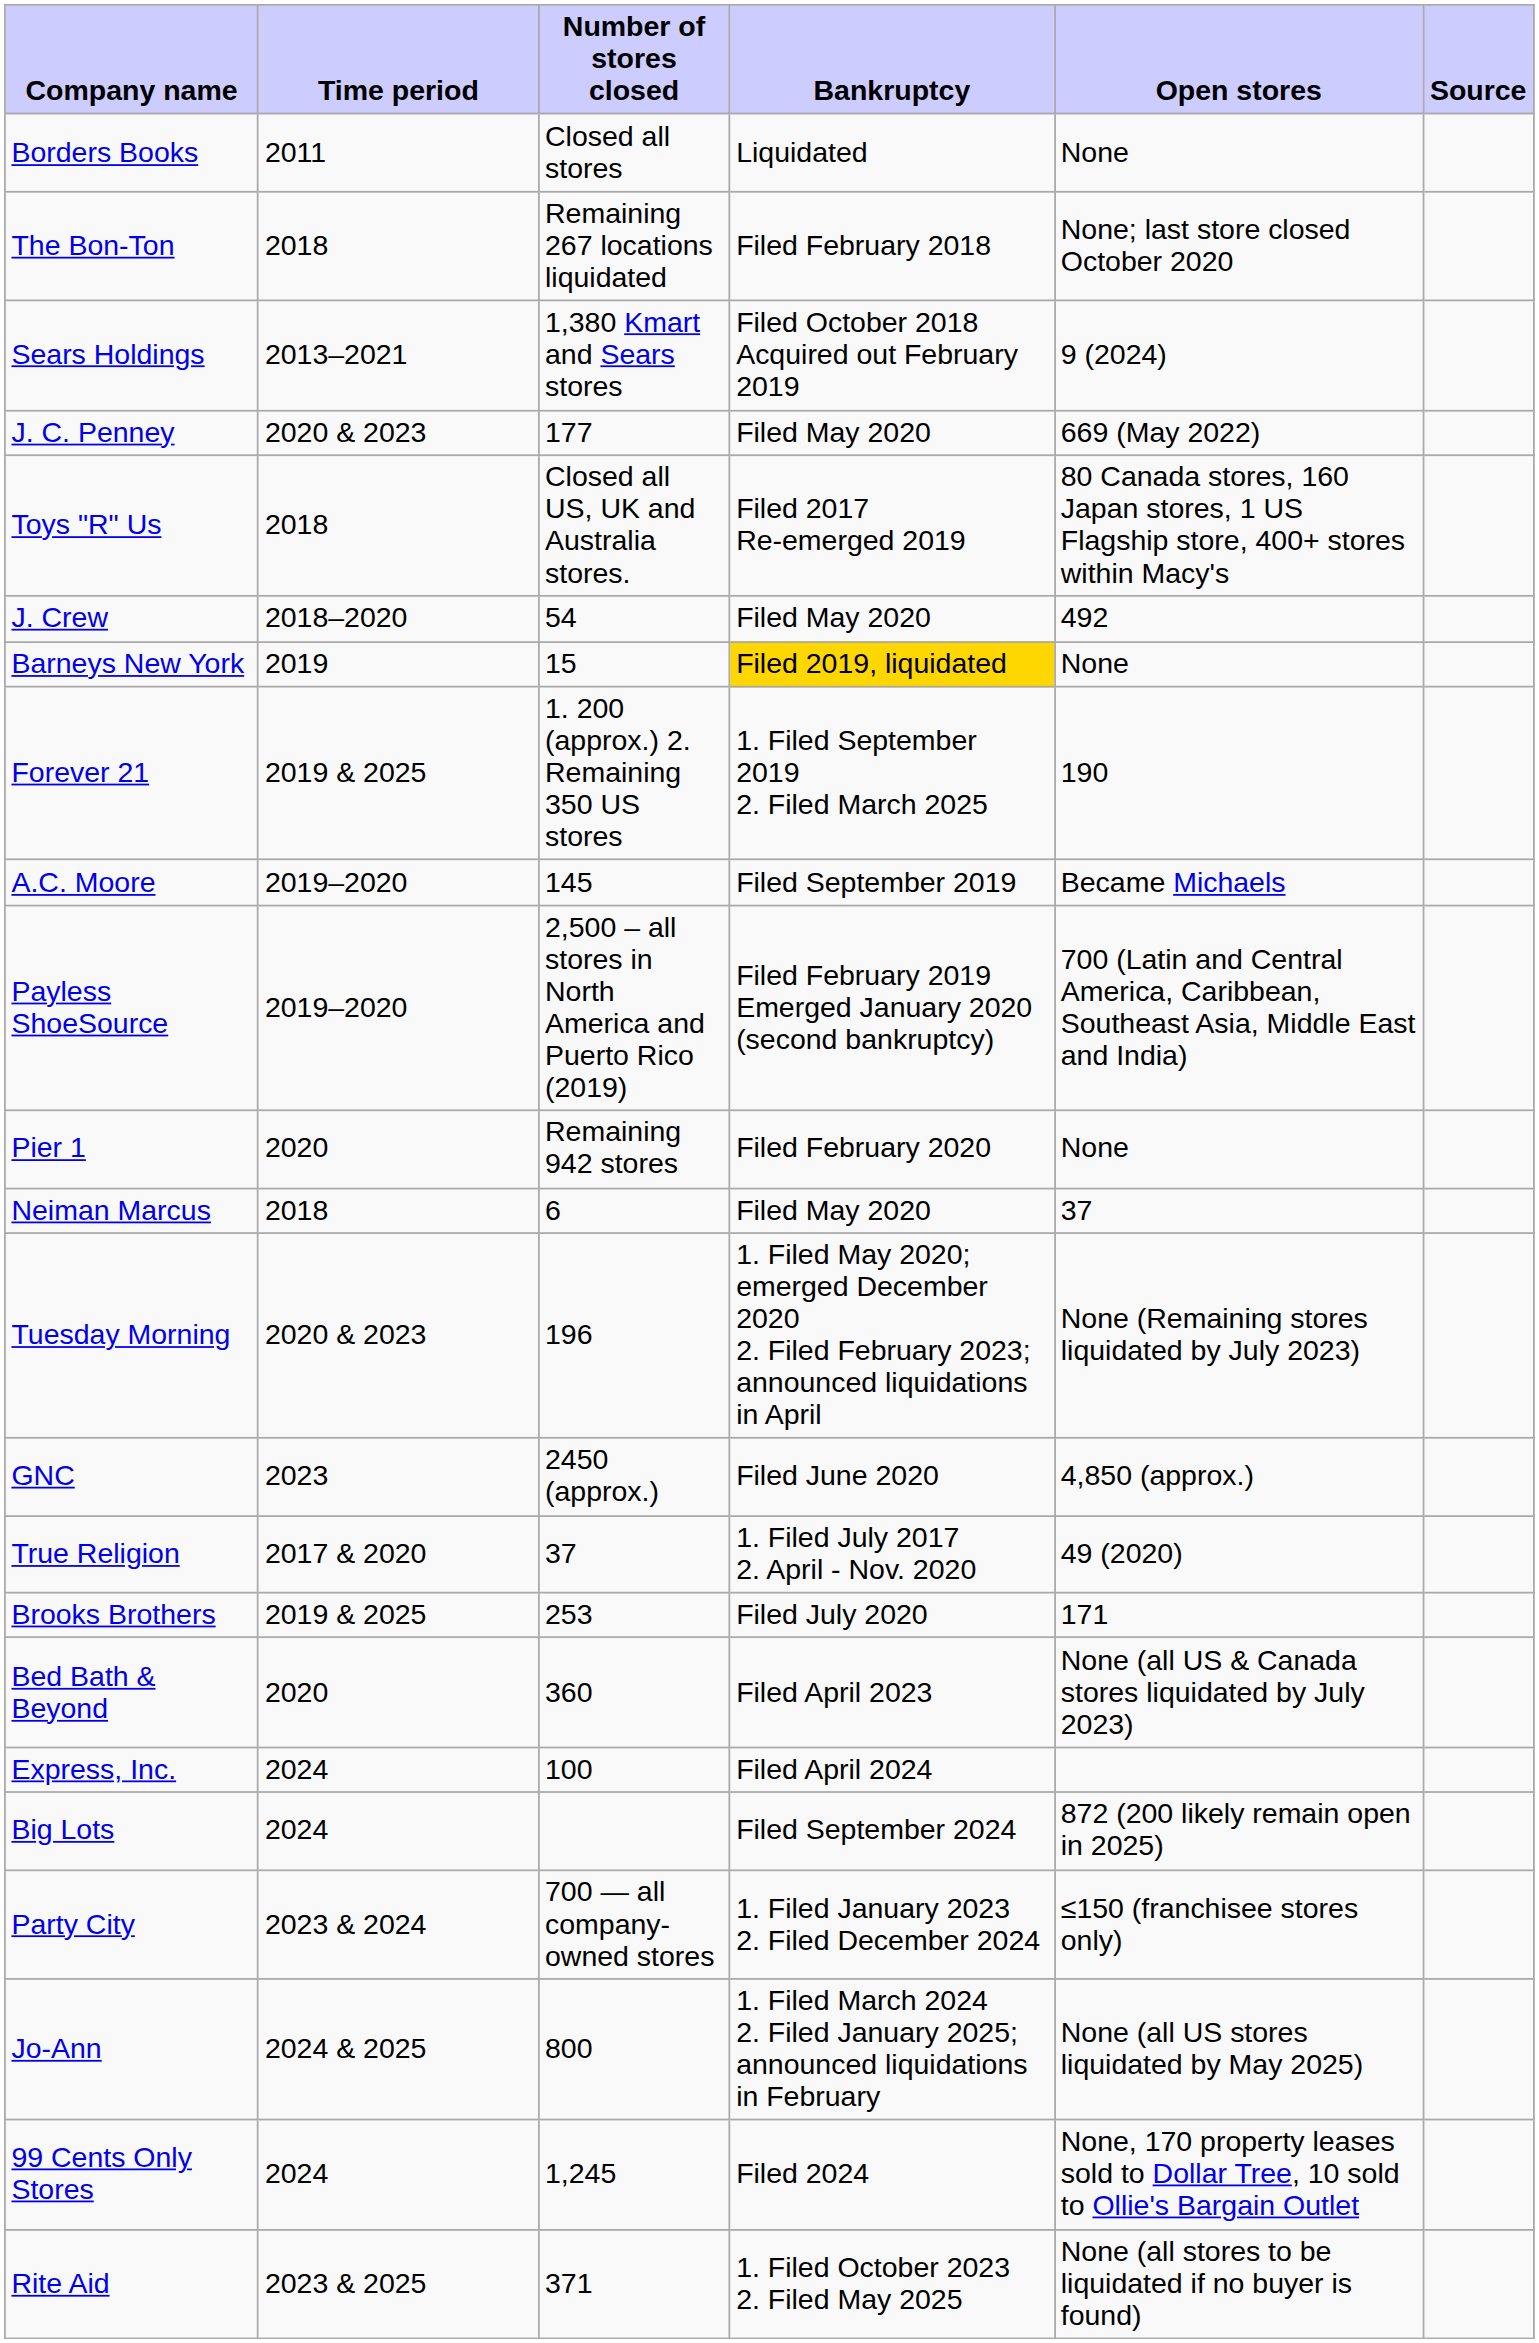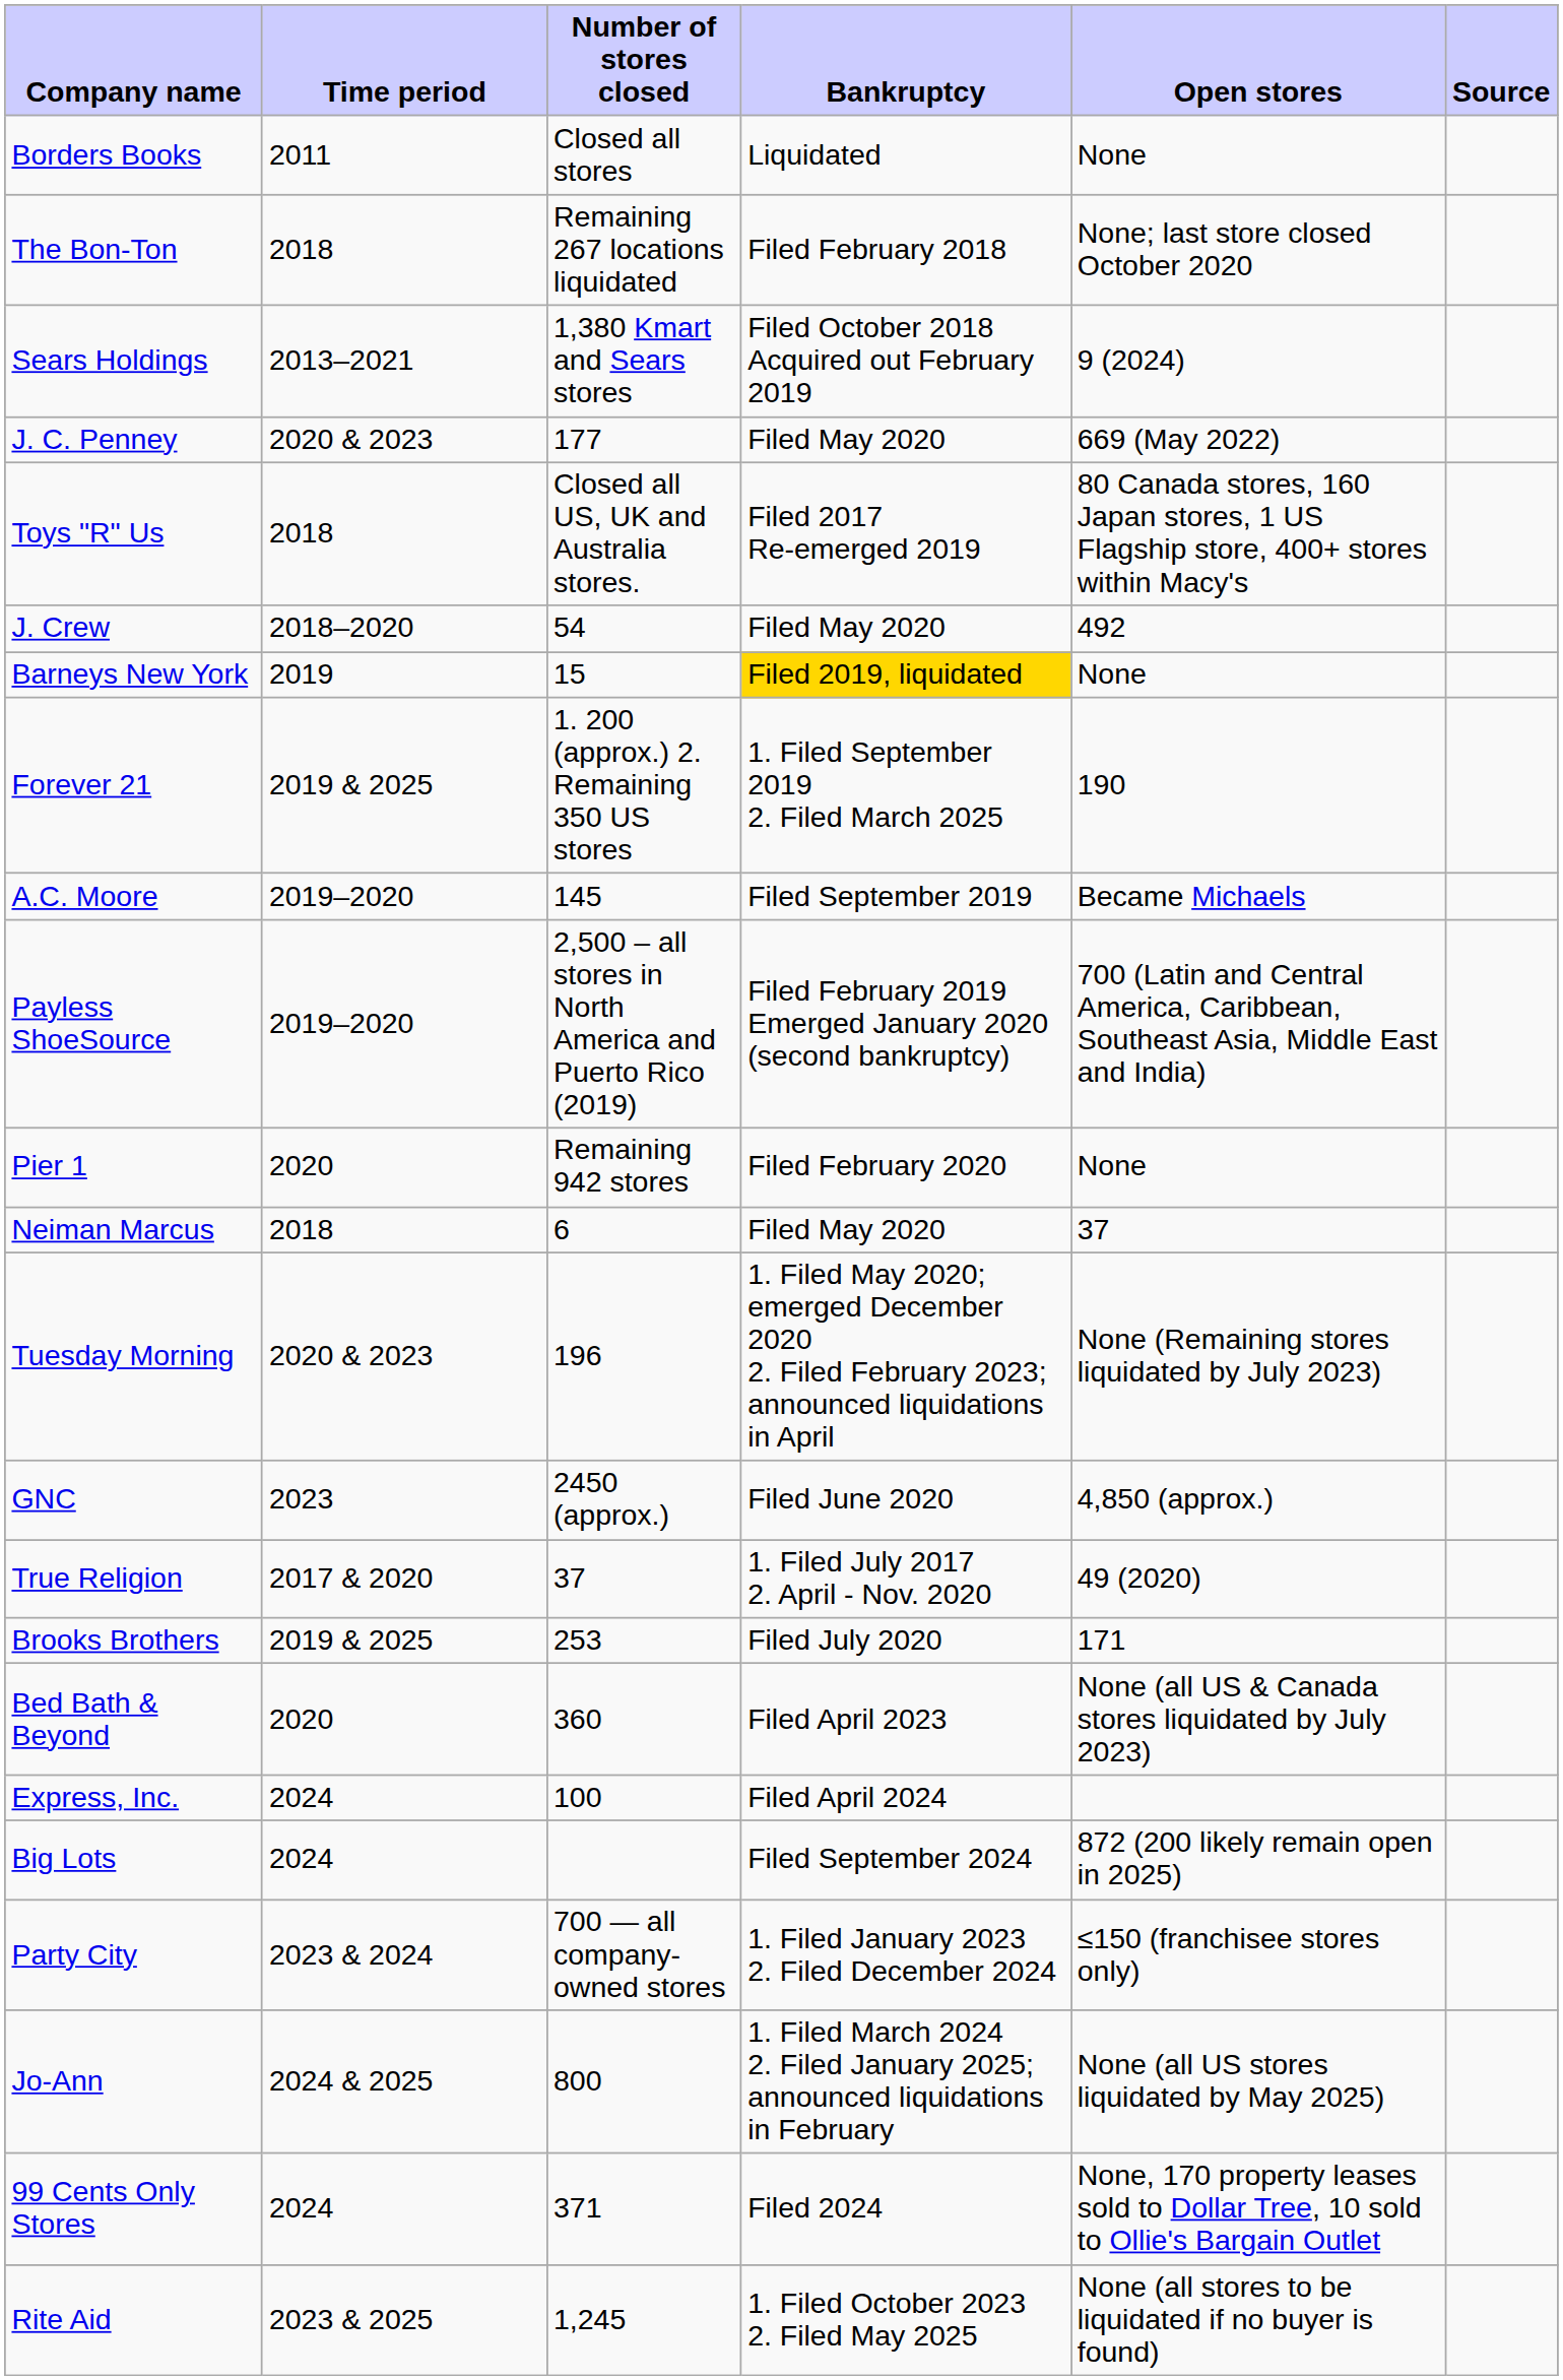99 Cents Only Stores | column 3: 1,245 -> 371
Rite Aid | column 3: 371 -> 1,245
